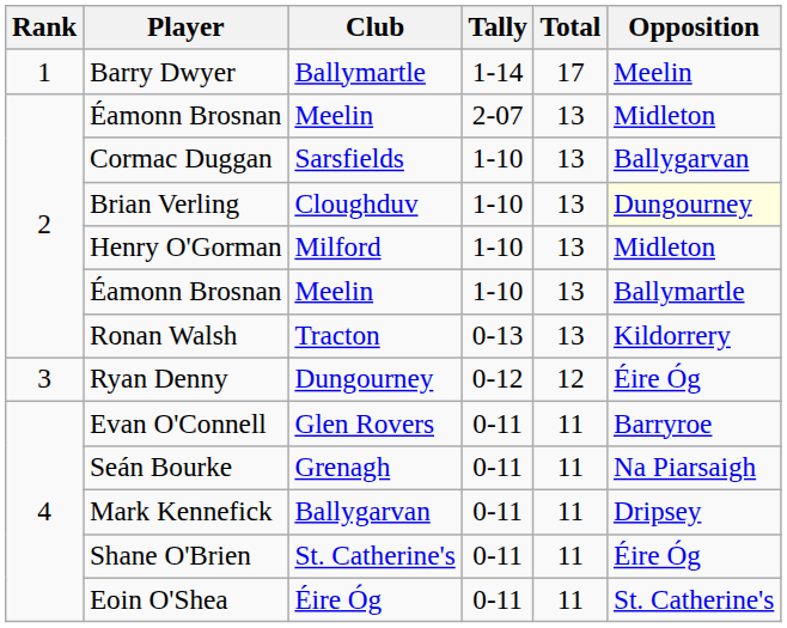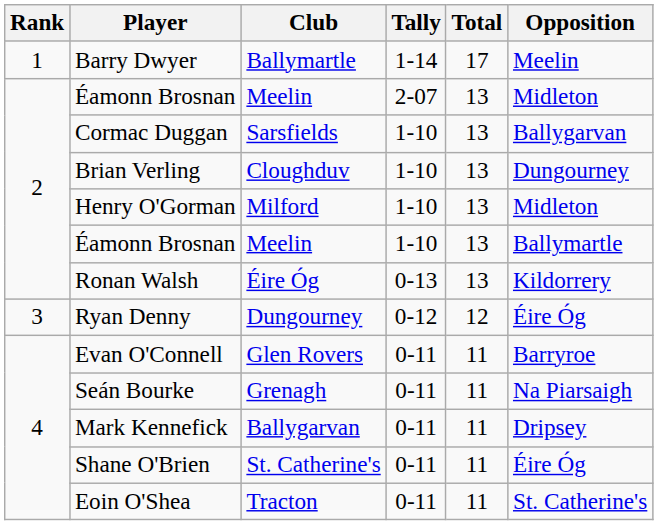Brian Verling | Opposition: lightyellow background -> no background
Ronan Walsh | Club: Tracton -> Éire Óg
Eoin O'Shea | Club: Éire Óg -> Tracton
